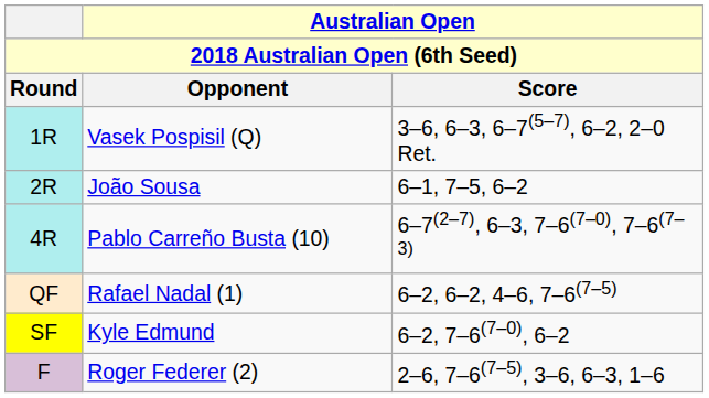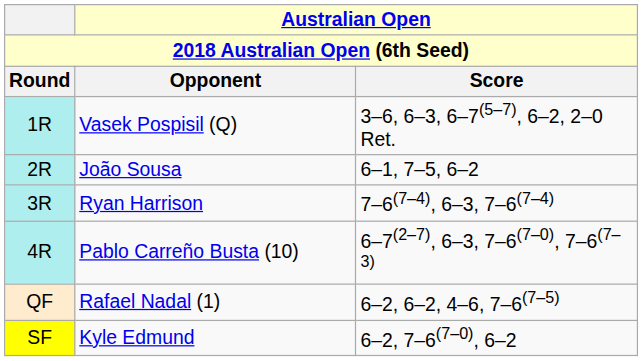+ row: 3R | Ryan Harrison | 7–6(7–4), 6–3, 7–6(7–4)
- row: F | Roger Federer (2) | 2–6, 7–6(7–5), 3–6, 6–3, 1–6
